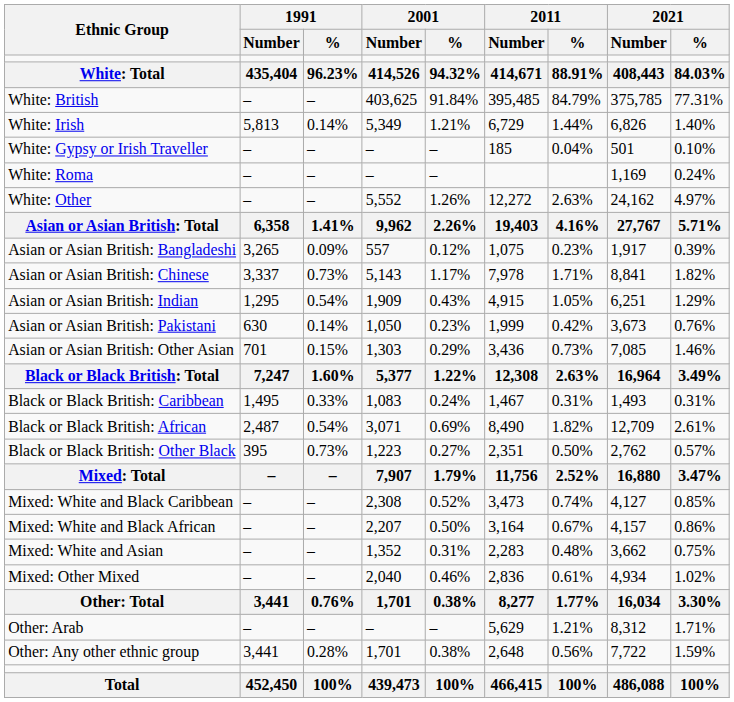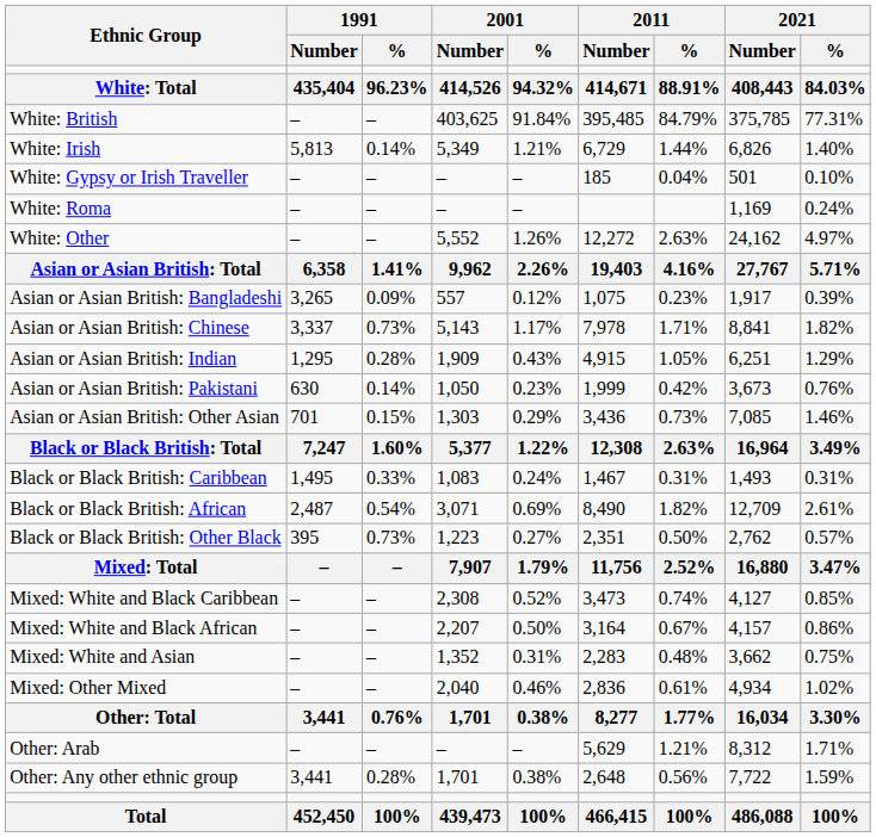Asian or Asian British: Indian | 1991 / %: 0.54% -> 0.28%
